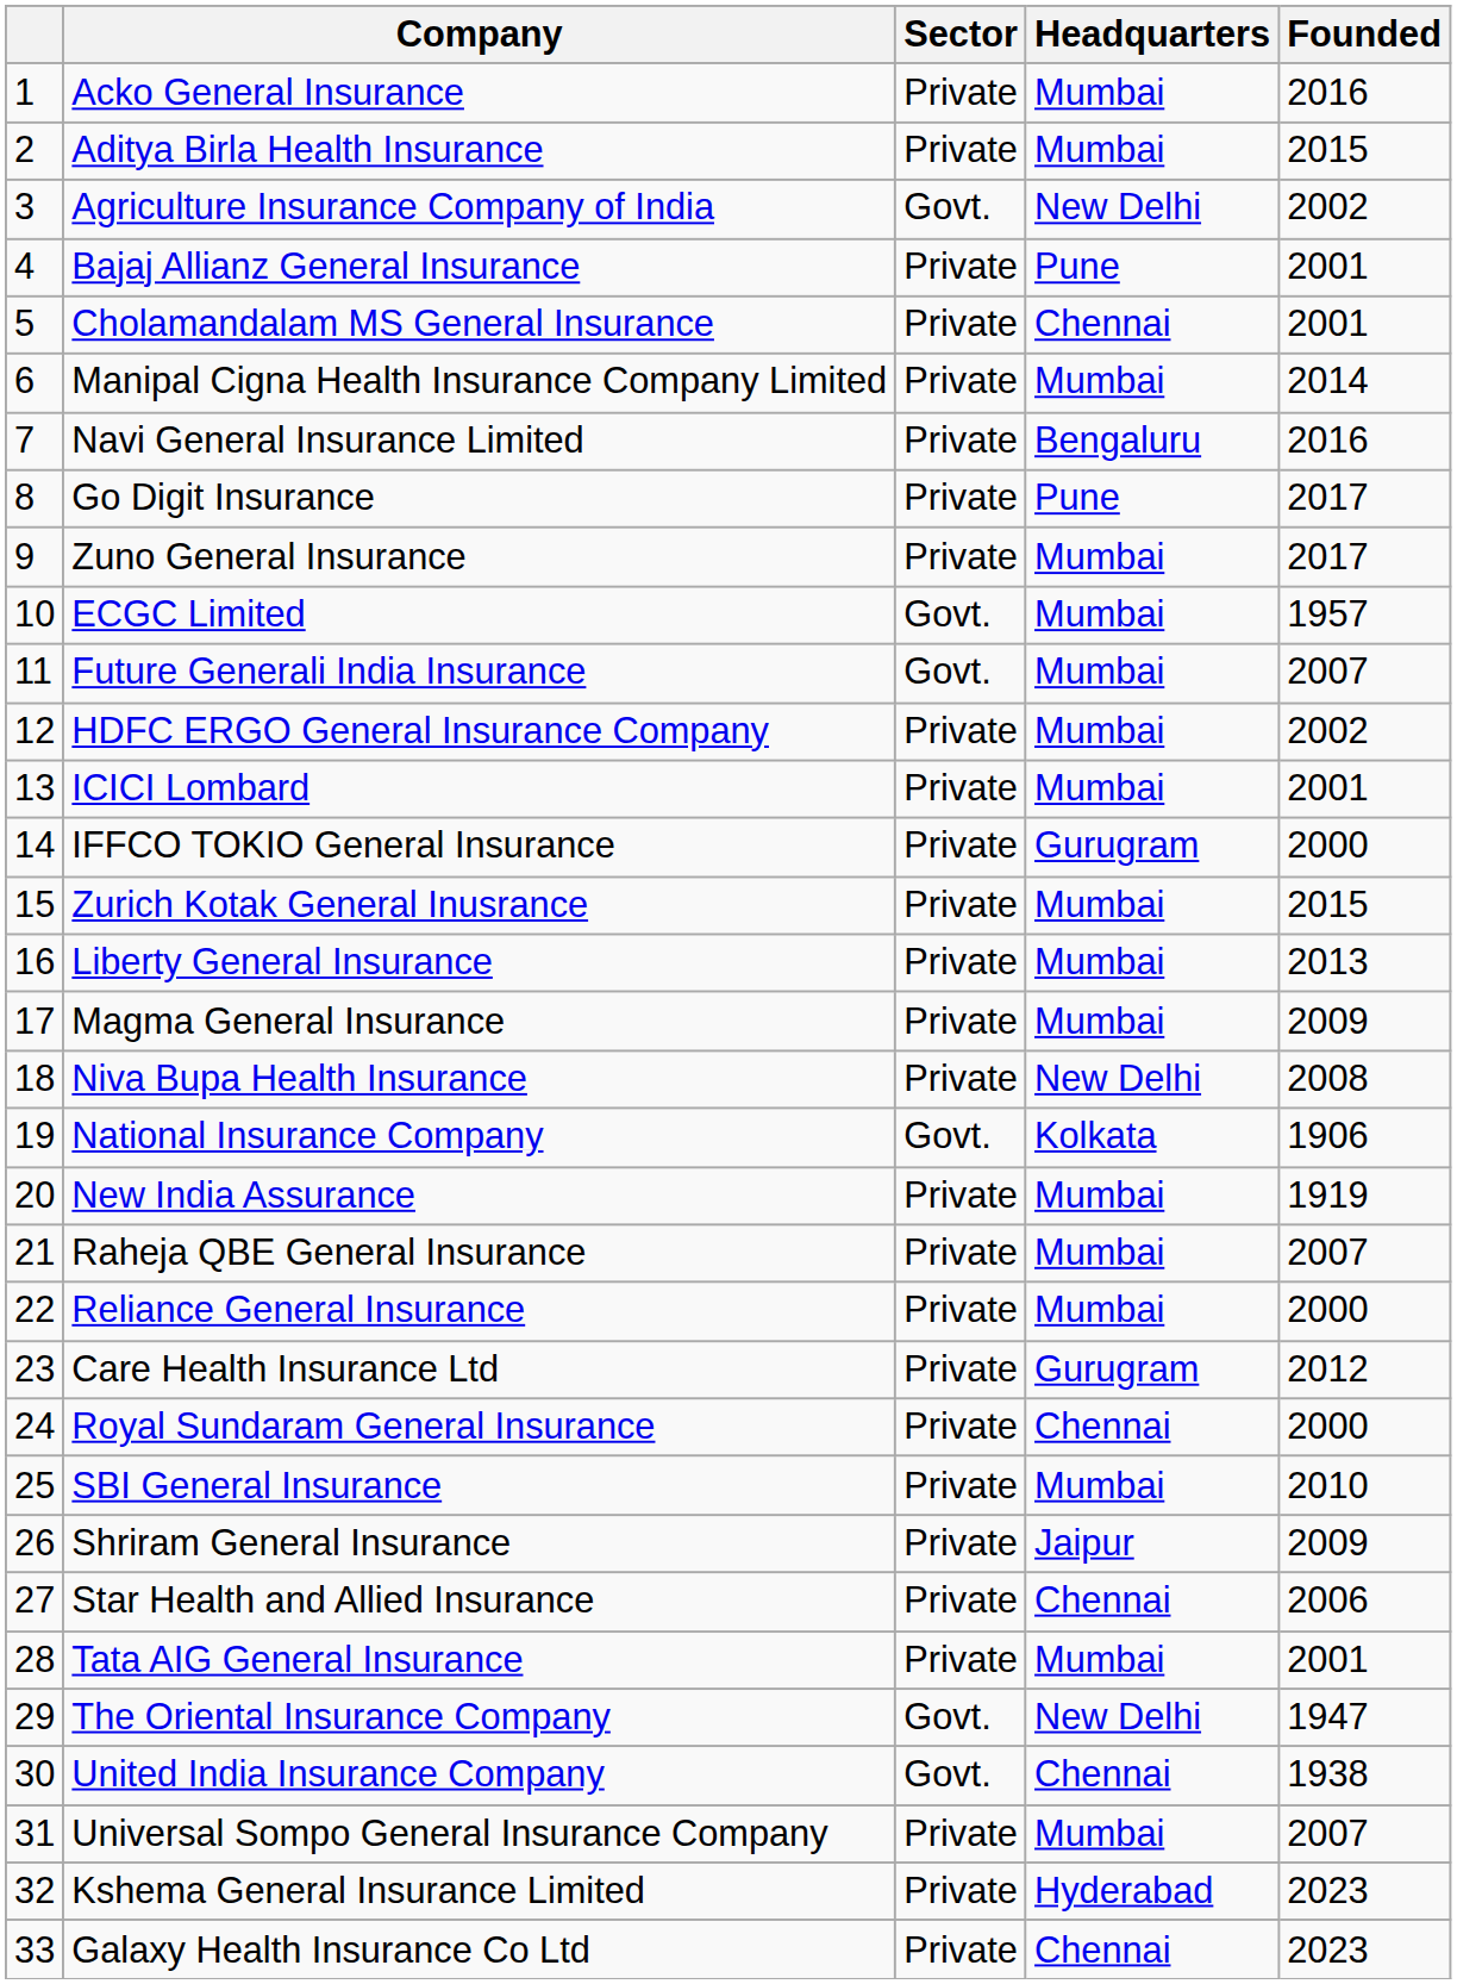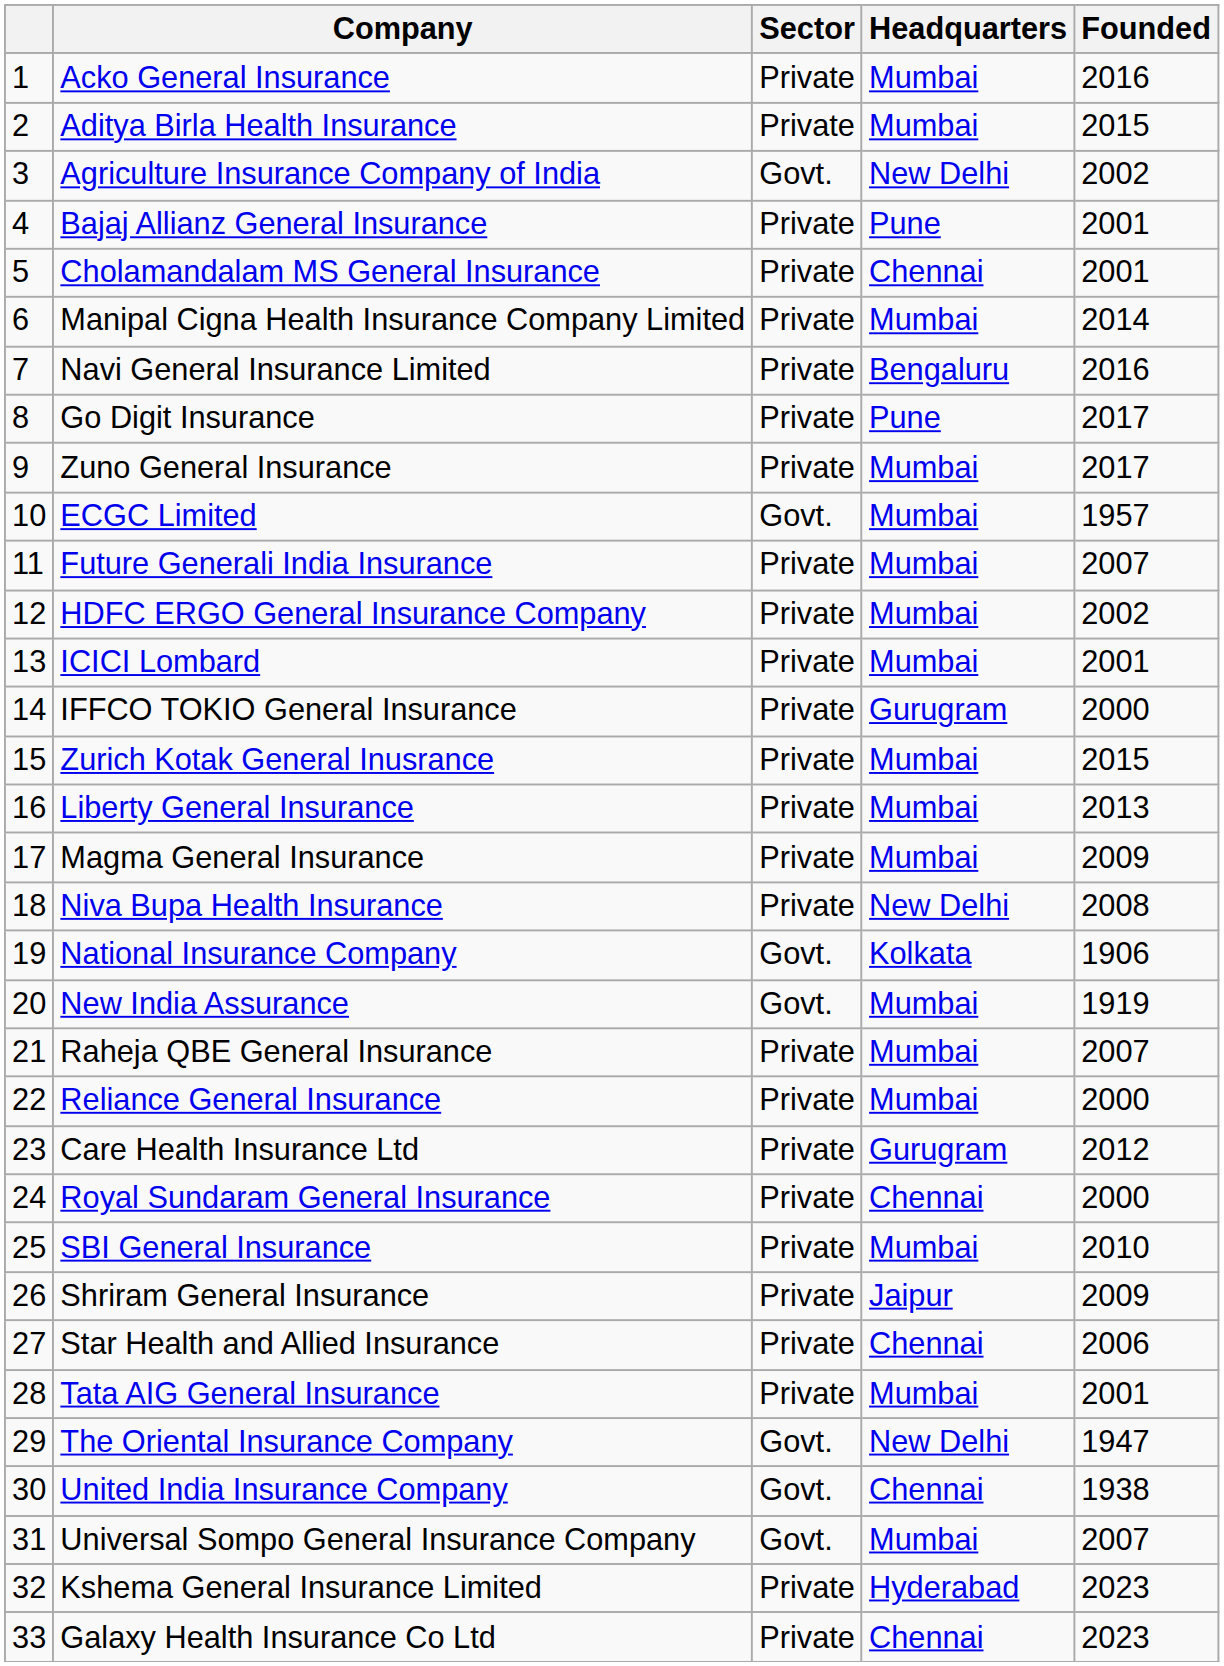Future Generali India Insurance | Sector: Govt. -> Private
New India Assurance | Sector: Private -> Govt.
Universal Sompo General Insurance Company | Sector: Private -> Govt.
